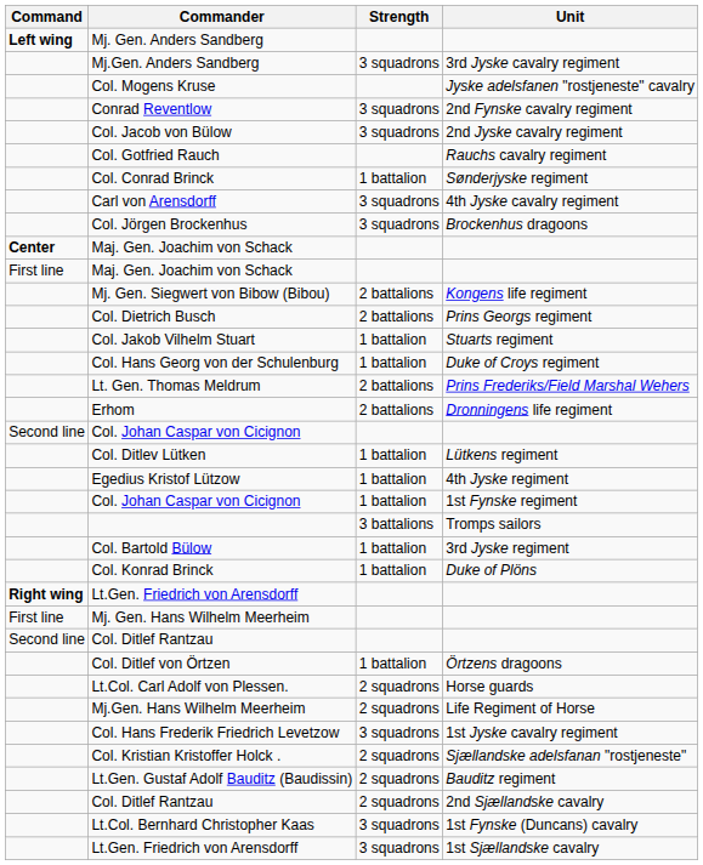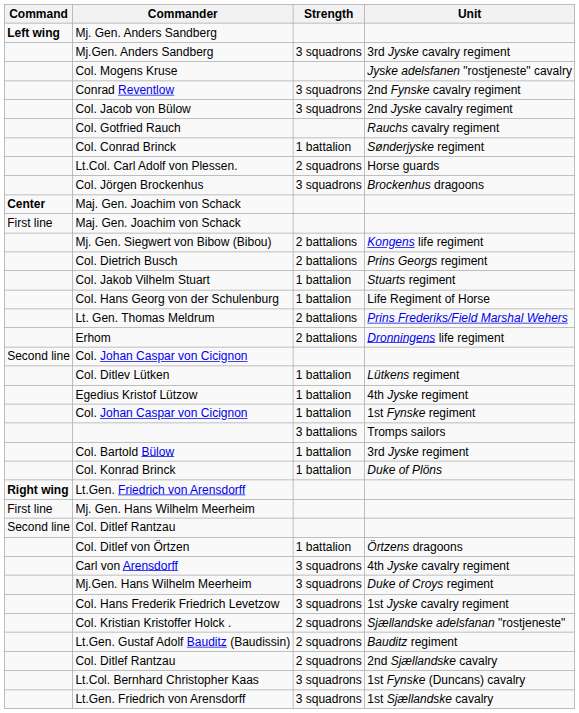rows swapped: Carl von Arensdorff <-> Lt.Col. Carl Adolf von Plessen.
Col. Hans Georg von der Schulenburg | Unit: Duke of Croys regiment -> Life Regiment of Horse
Mj.Gen. Hans Wilhelm Meerheim | Strength: 2 squadrons -> 3 squadrons
Mj.Gen. Hans Wilhelm Meerheim | Unit: Life Regiment of Horse -> Duke of Croys regiment
